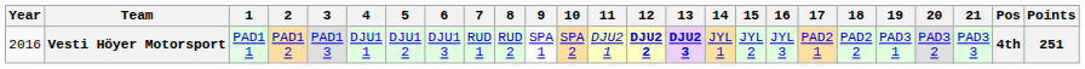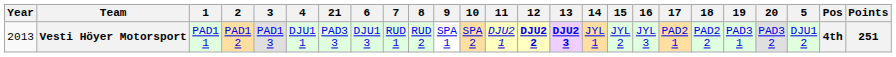columns swapped: 5 <-> 21
Vesti Höyer Motorsport | Year: 2016 -> 2013
